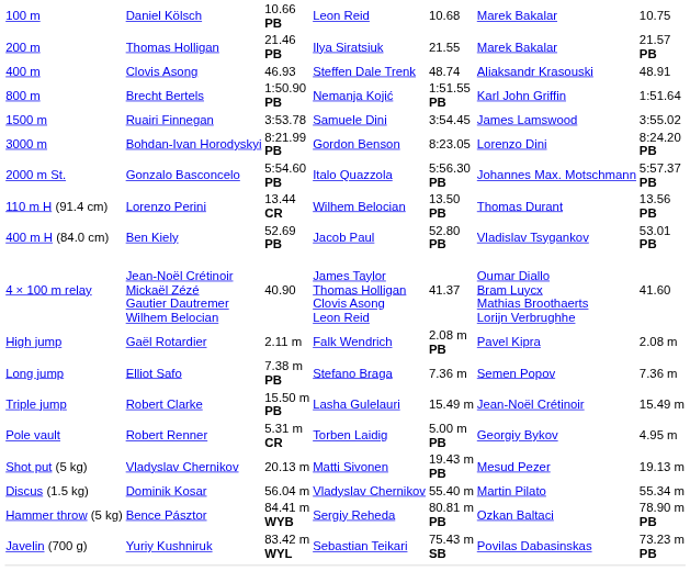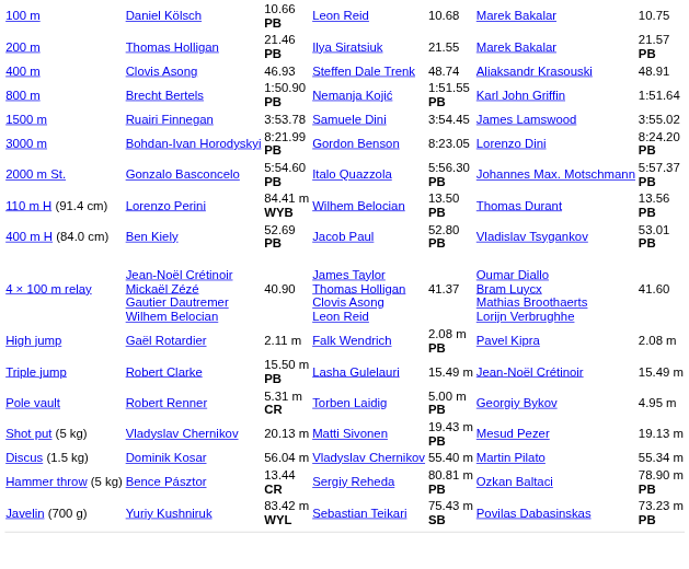110 m H (91.4 cm) | column 3: 13.44 CR -> 84.41 m WYB
- row: Long jump | Elliot Safo | 7.38 m PB | Stefano Braga | 7.36 m | Semen Popov | 7.36 m
Hammer throw (5 kg) | column 3: 84.41 m WYB -> 13.44 CR
